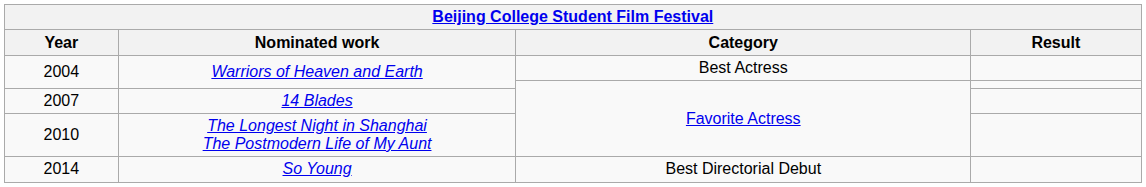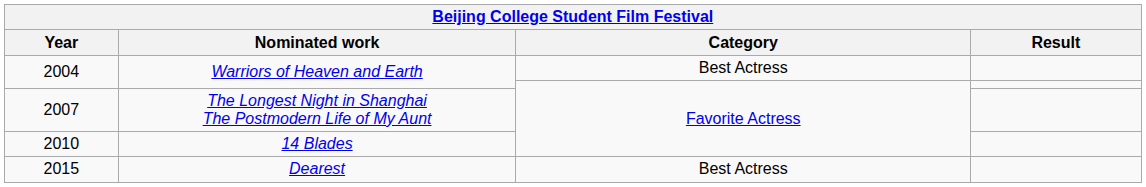2007 | Nominated work: 14 Blades -> The Longest Night in Shanghai The Postmodern Life of My Aunt
2010 | Nominated work: The Longest Night in Shanghai The Postmodern Life of My Aunt -> 14 Blades
- row: 2014 | So Young | Best Directorial Debut
+ row: 2015 | Dearest | Best Actress
